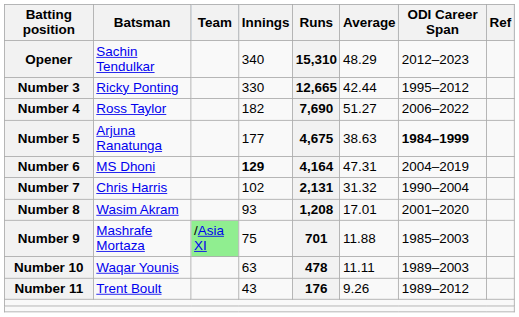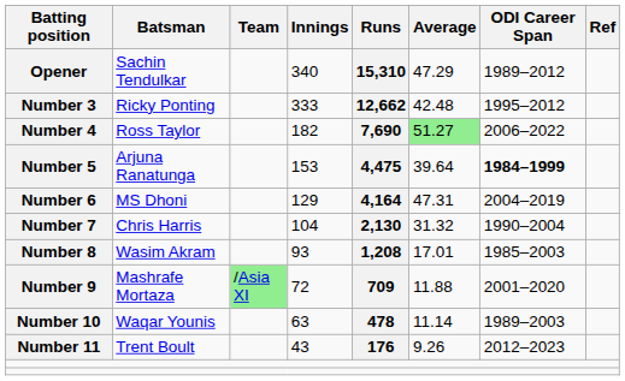Opener | Average: 48.29 -> 47.29
Opener | ODI Career Span: 2012–2023 -> 1989–2012
Number 3 | Innings: 330 -> 333
Number 3 | Runs: 12,665 -> 12,662
Number 3 | Average: 42.44 -> 42.48
Number 4 | Average: no background -> lightgreen background
Number 5 | Innings: 177 -> 153
Number 5 | Runs: 4,675 -> 4,475
Number 5 | Average: 38.63 -> 39.64
Number 6 | Innings: bold -> normal
Number 7 | Innings: 102 -> 104
Number 7 | Runs: 2,131 -> 2,130
Number 8 | ODI Career Span: 2001–2020 -> 1985–2003
Number 9 | Innings: 75 -> 72
Number 9 | Runs: 701 -> 709
Number 9 | ODI Career Span: 1985–2003 -> 2001–2020
Number 10 | Average: 11.11 -> 11.14
Number 11 | ODI Career Span: 1989–2012 -> 2012–2023
